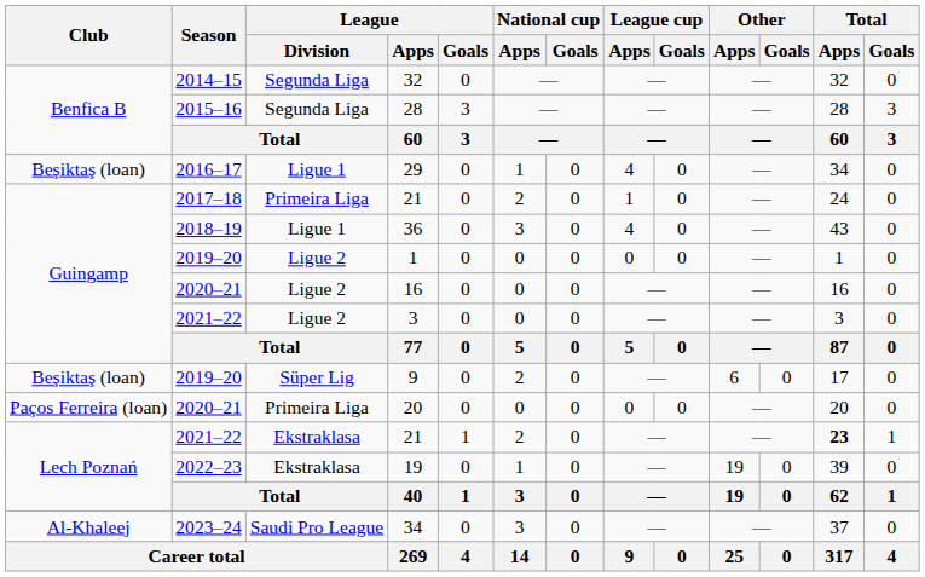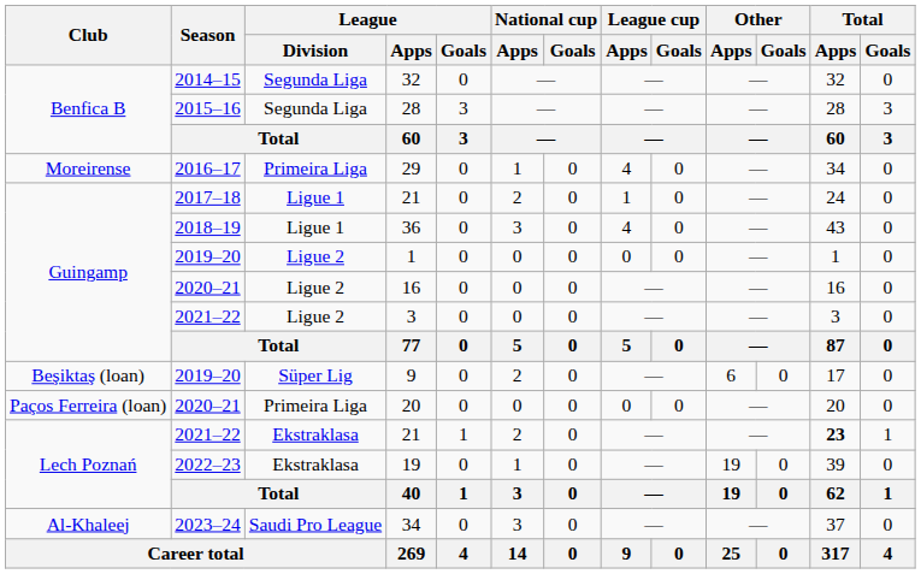29 | Club: Beşiktaş (loan) -> Moreirense
29 | League / Division: Ligue 1 -> Primeira Liga
2017–18 / 21 | League / Division: Primeira Liga -> Ligue 1
